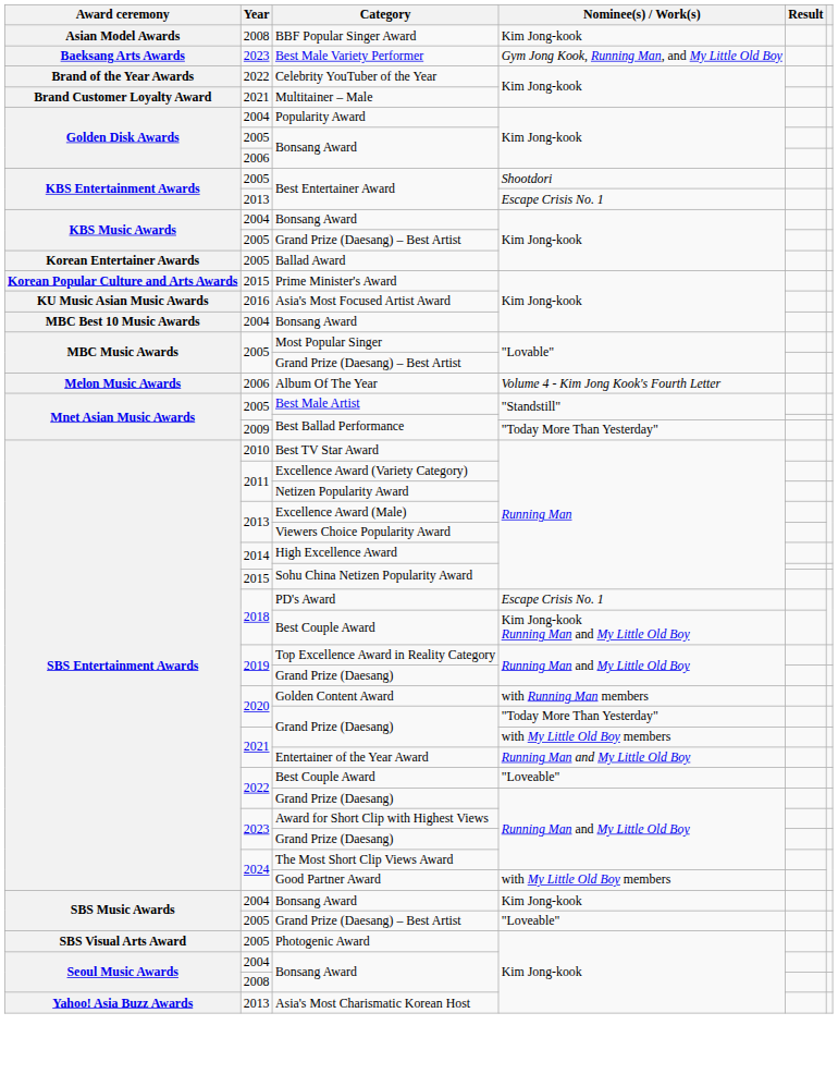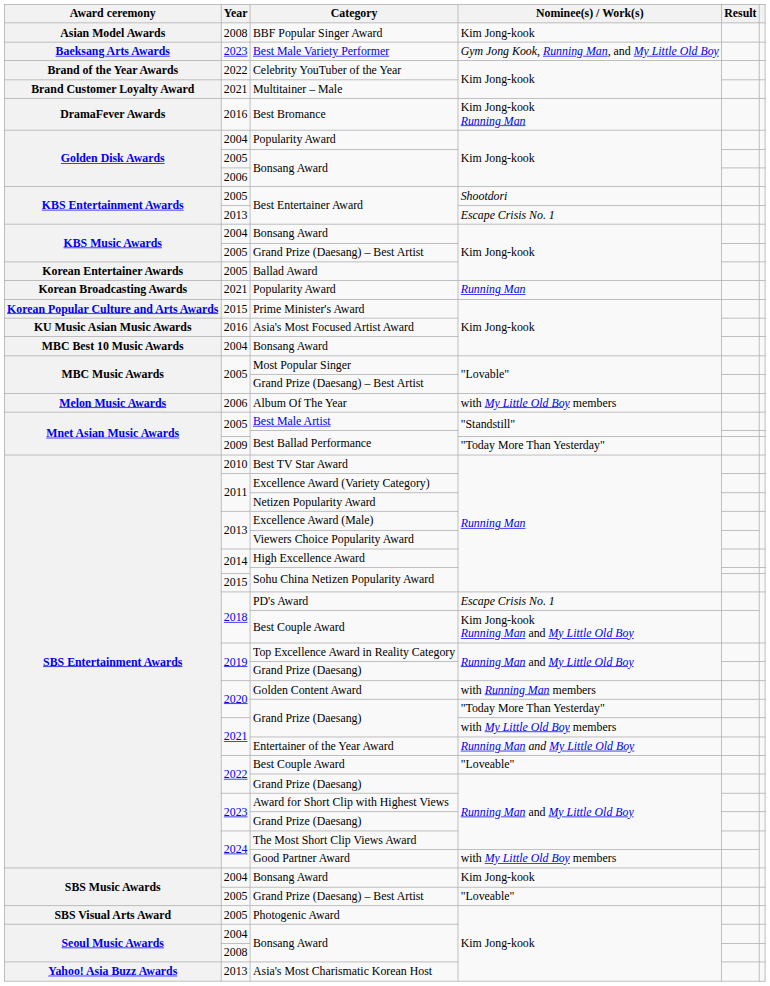+ row: DramaFever Awards | 2016 | Best Bromance | Kim Jong-kook Running Man
+ row: Korean Broadcasting Awards | 2021 | Popularity Award | Running Man
Album Of The Year | Nominee(s) / Work(s): Volume 4 - Kim Jong Kook's Fourth Letter -> with My Little Old Boy members
